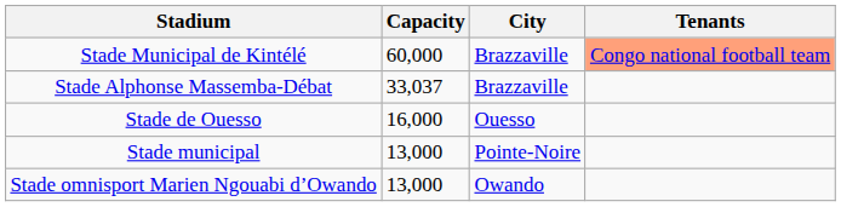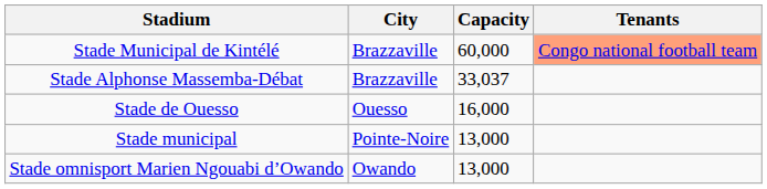columns swapped: City <-> Capacity
